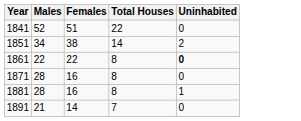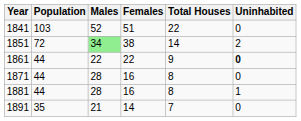+ column: Population | 103 | 72 | 44 | 44 | 44 | 35
1851 | Males: no background -> lightgreen background
1861 | Total Houses: 8 -> 9
